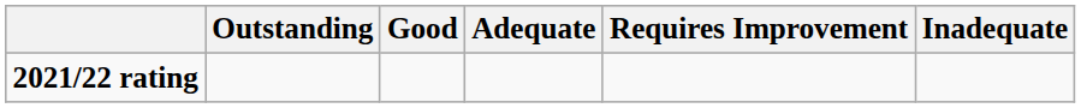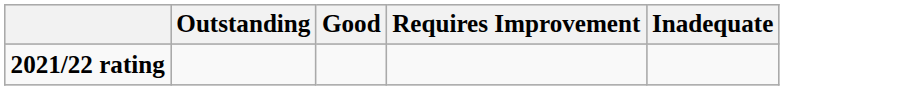- column: Adequate
